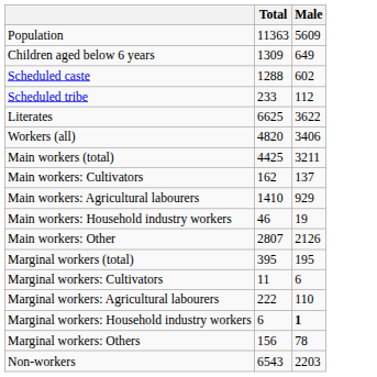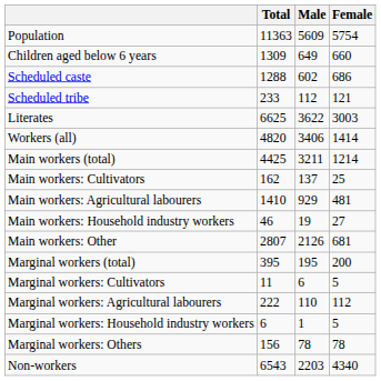+ column: Female | 5754 | 660 | 686 | 121 | 3003 | 1414 | 1214 | 25 | 481 | 27 | 681 | 200 | 5 | 112 | 5 | 78 | 4340
Marginal workers: Household industry workers | Male: bold -> normal
